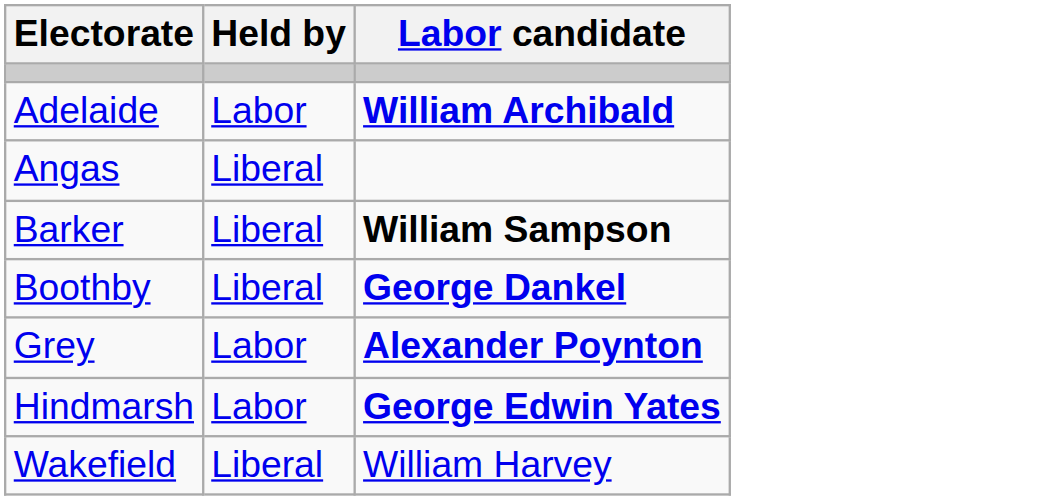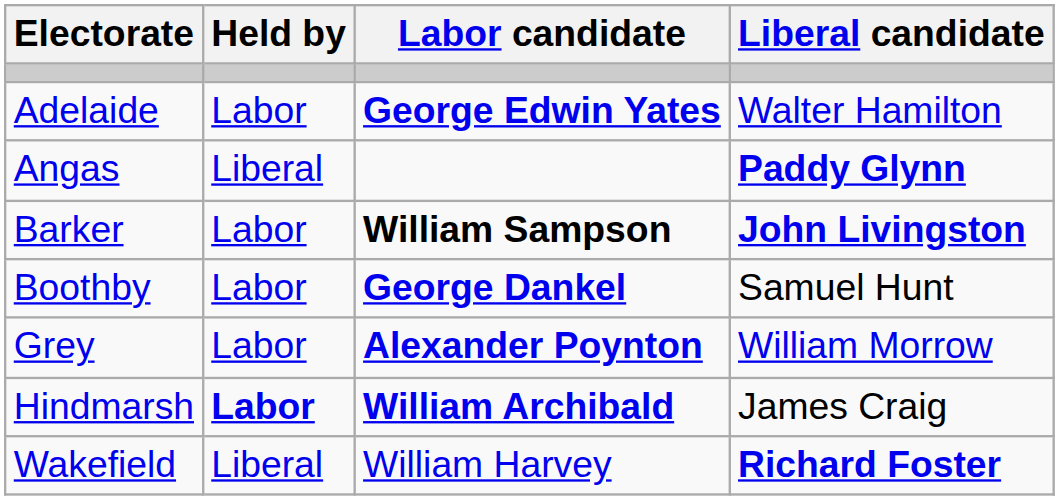+ column: Liberal candidate | Walter Hamilton | Paddy Glynn | John Livingston | Samuel Hunt | William Morrow | James Craig | Richard Foster
Adelaide | Labor candidate: William Archibald -> George Edwin Yates
Barker | Held by: Liberal -> Labor
Boothby | Held by: Liberal -> Labor
Hindmarsh | Held by: normal -> bold
Hindmarsh | Labor candidate: George Edwin Yates -> William Archibald
